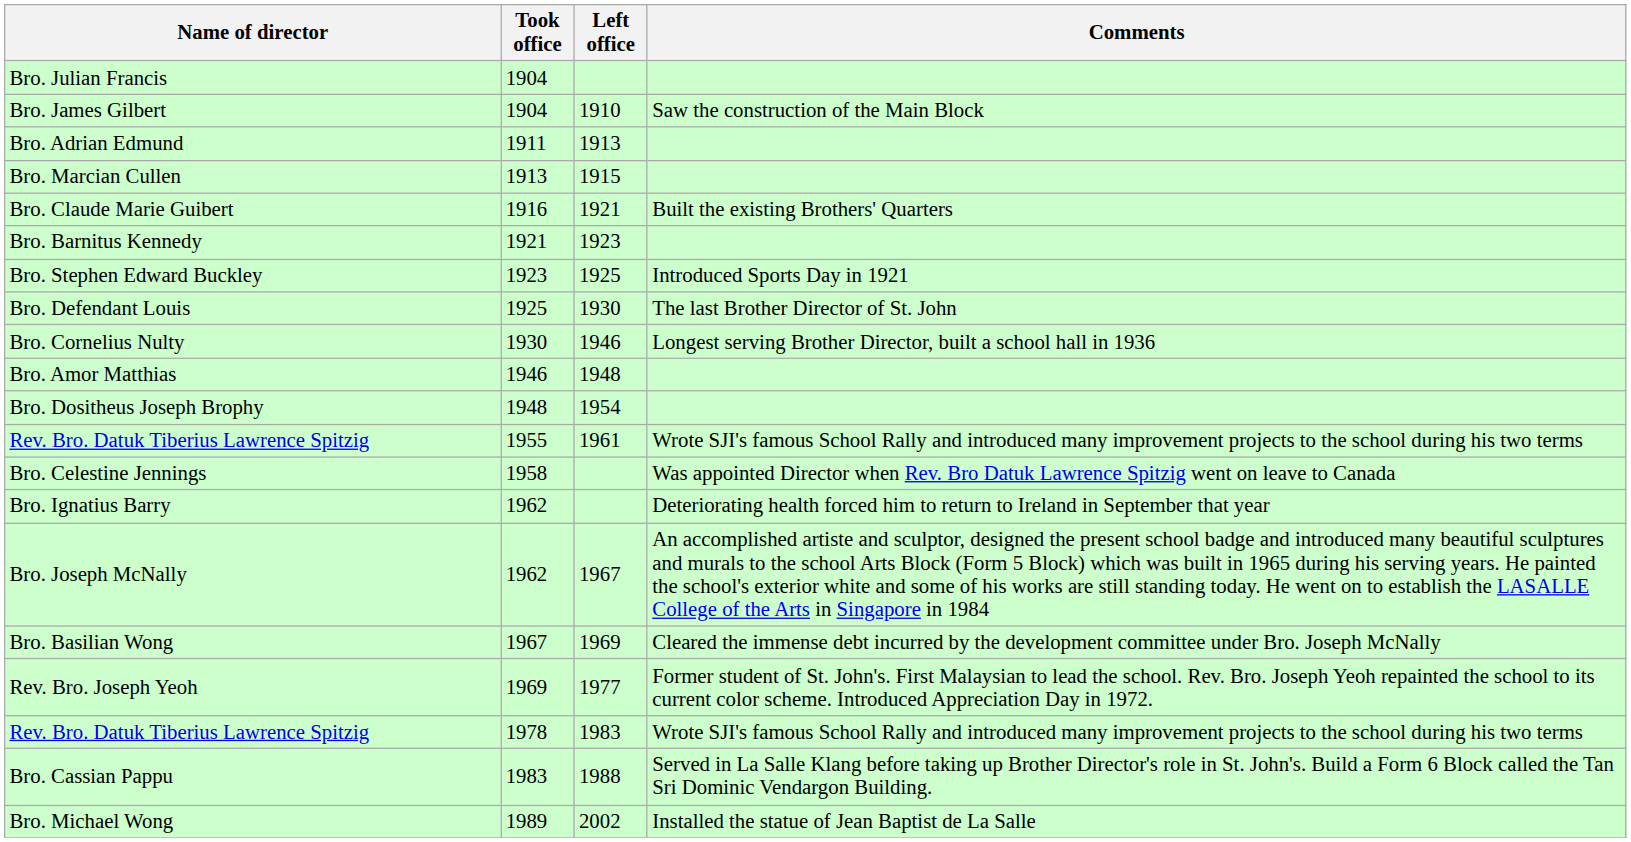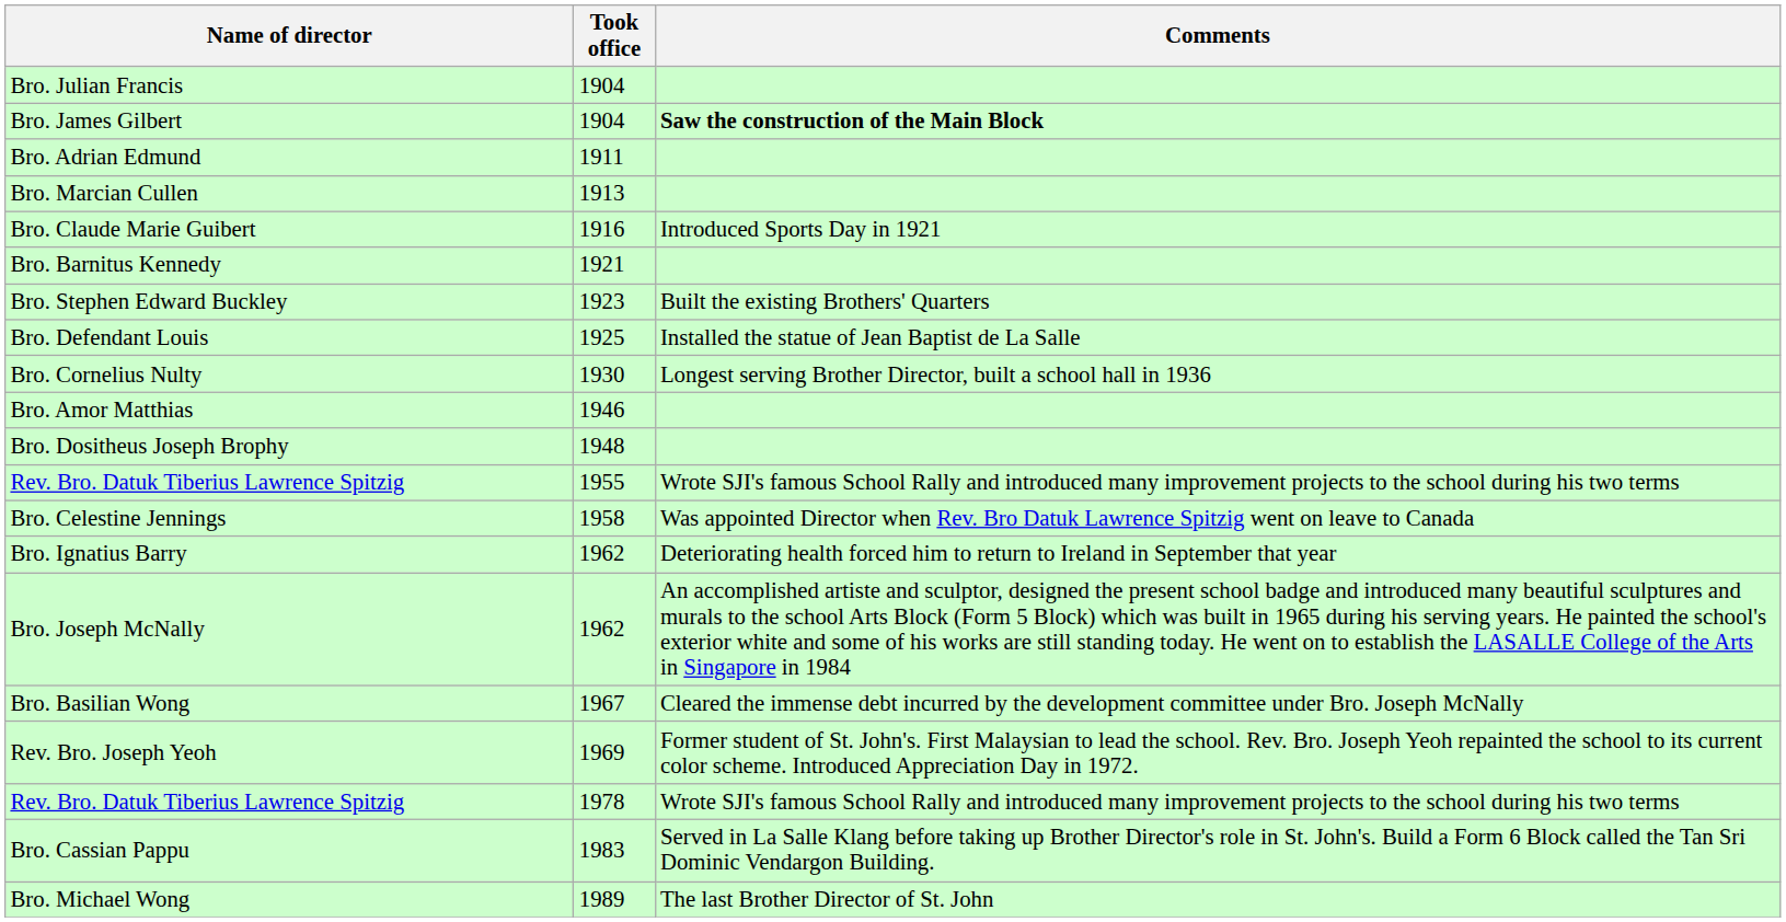- column: Left office | 1910 | 1913 | 1915 | 1921 | 1923 | 1925 | 1930 | 1946 | 1948 | 1954 | 1961 | 1967 | 1969 | 1977 | 1983 | 1988 | 2002
Bro. James Gilbert | Comments: normal -> bold
Bro. Claude Marie Guibert | Comments: Built the existing Brothers' Quarters -> Introduced Sports Day in 1921
Bro. Stephen Edward Buckley | Comments: Introduced Sports Day in 1921 -> Built the existing Brothers' Quarters
Bro. Defendant Louis | Comments: The last Brother Director of St. John -> Installed the statue of Jean Baptist de La Salle
Bro. Michael Wong | Comments: Installed the statue of Jean Baptist de La Salle -> The last Brother Director of St. John
